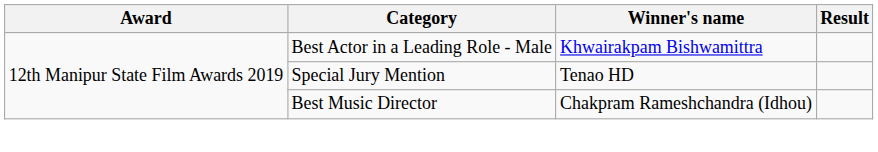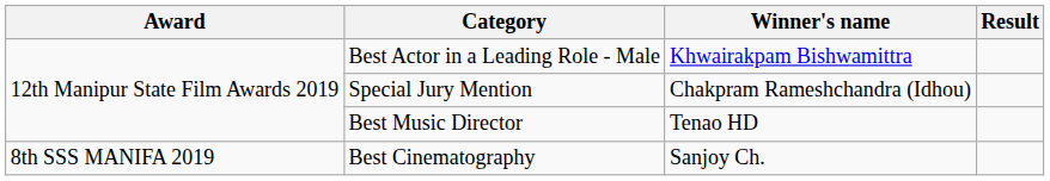Special Jury Mention | Winner's name: Tenao HD -> Chakpram Rameshchandra (Idhou)
Best Music Director | Winner's name: Chakpram Rameshchandra (Idhou) -> Tenao HD
+ row: 8th SSS MANIFA 2019 | Best Cinematography | Sanjoy Ch.
